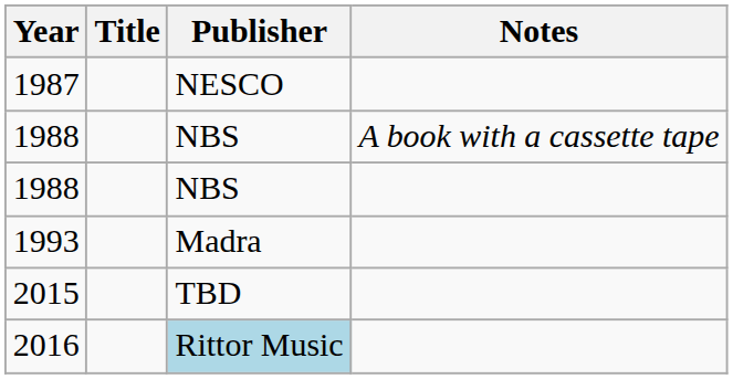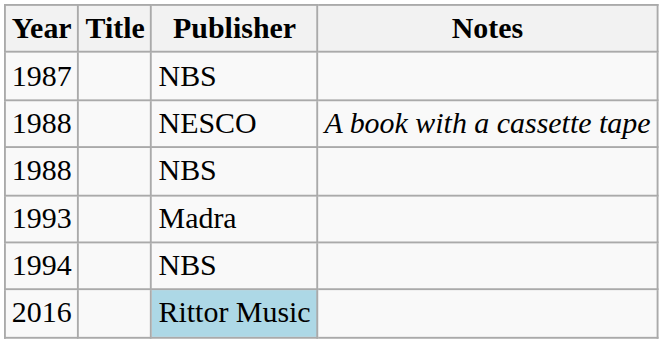1987 | Publisher: NESCO -> NBS
1988 / A book with a cassette tape | Publisher: NBS -> NESCO
+ row: 1994 | NBS
- row: 2015 | TBD
